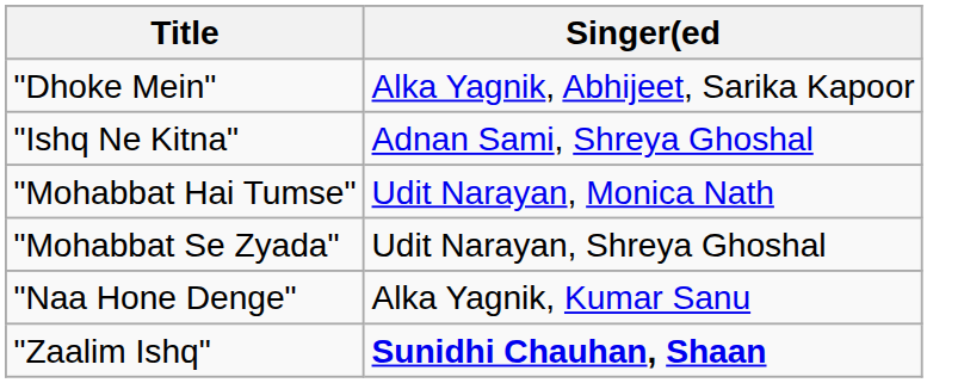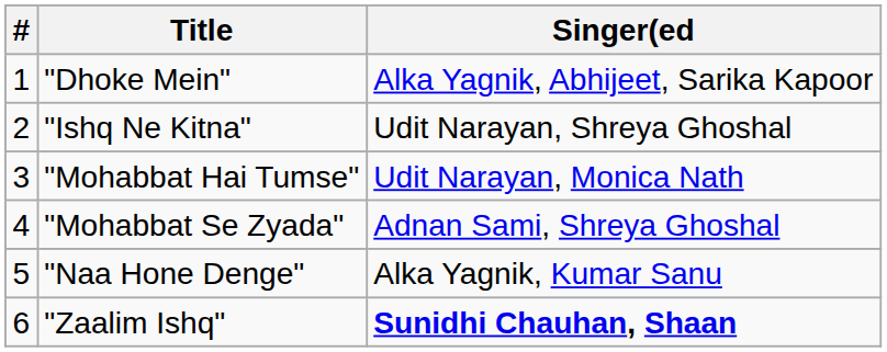+ column: # | 1 | 2 | 3 | 4 | 5 | 6
"Ishq Ne Kitna" | Singer(ed: Adnan Sami, Shreya Ghoshal -> Udit Narayan, Shreya Ghoshal
"Mohabbat Se Zyada" | Singer(ed: Udit Narayan, Shreya Ghoshal -> Adnan Sami, Shreya Ghoshal
